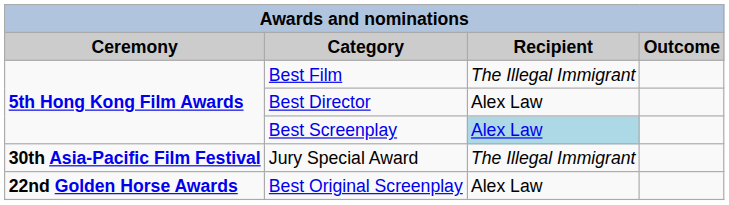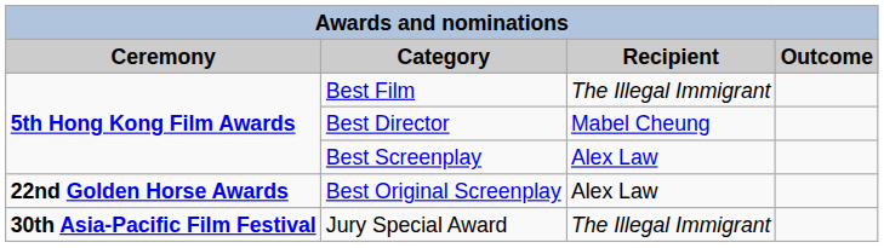Best Director | Recipient: Alex Law -> Mabel Cheung
Best Screenplay | Recipient: lightblue background -> no background
rows swapped: Best Original Screenplay <-> Jury Special Award
